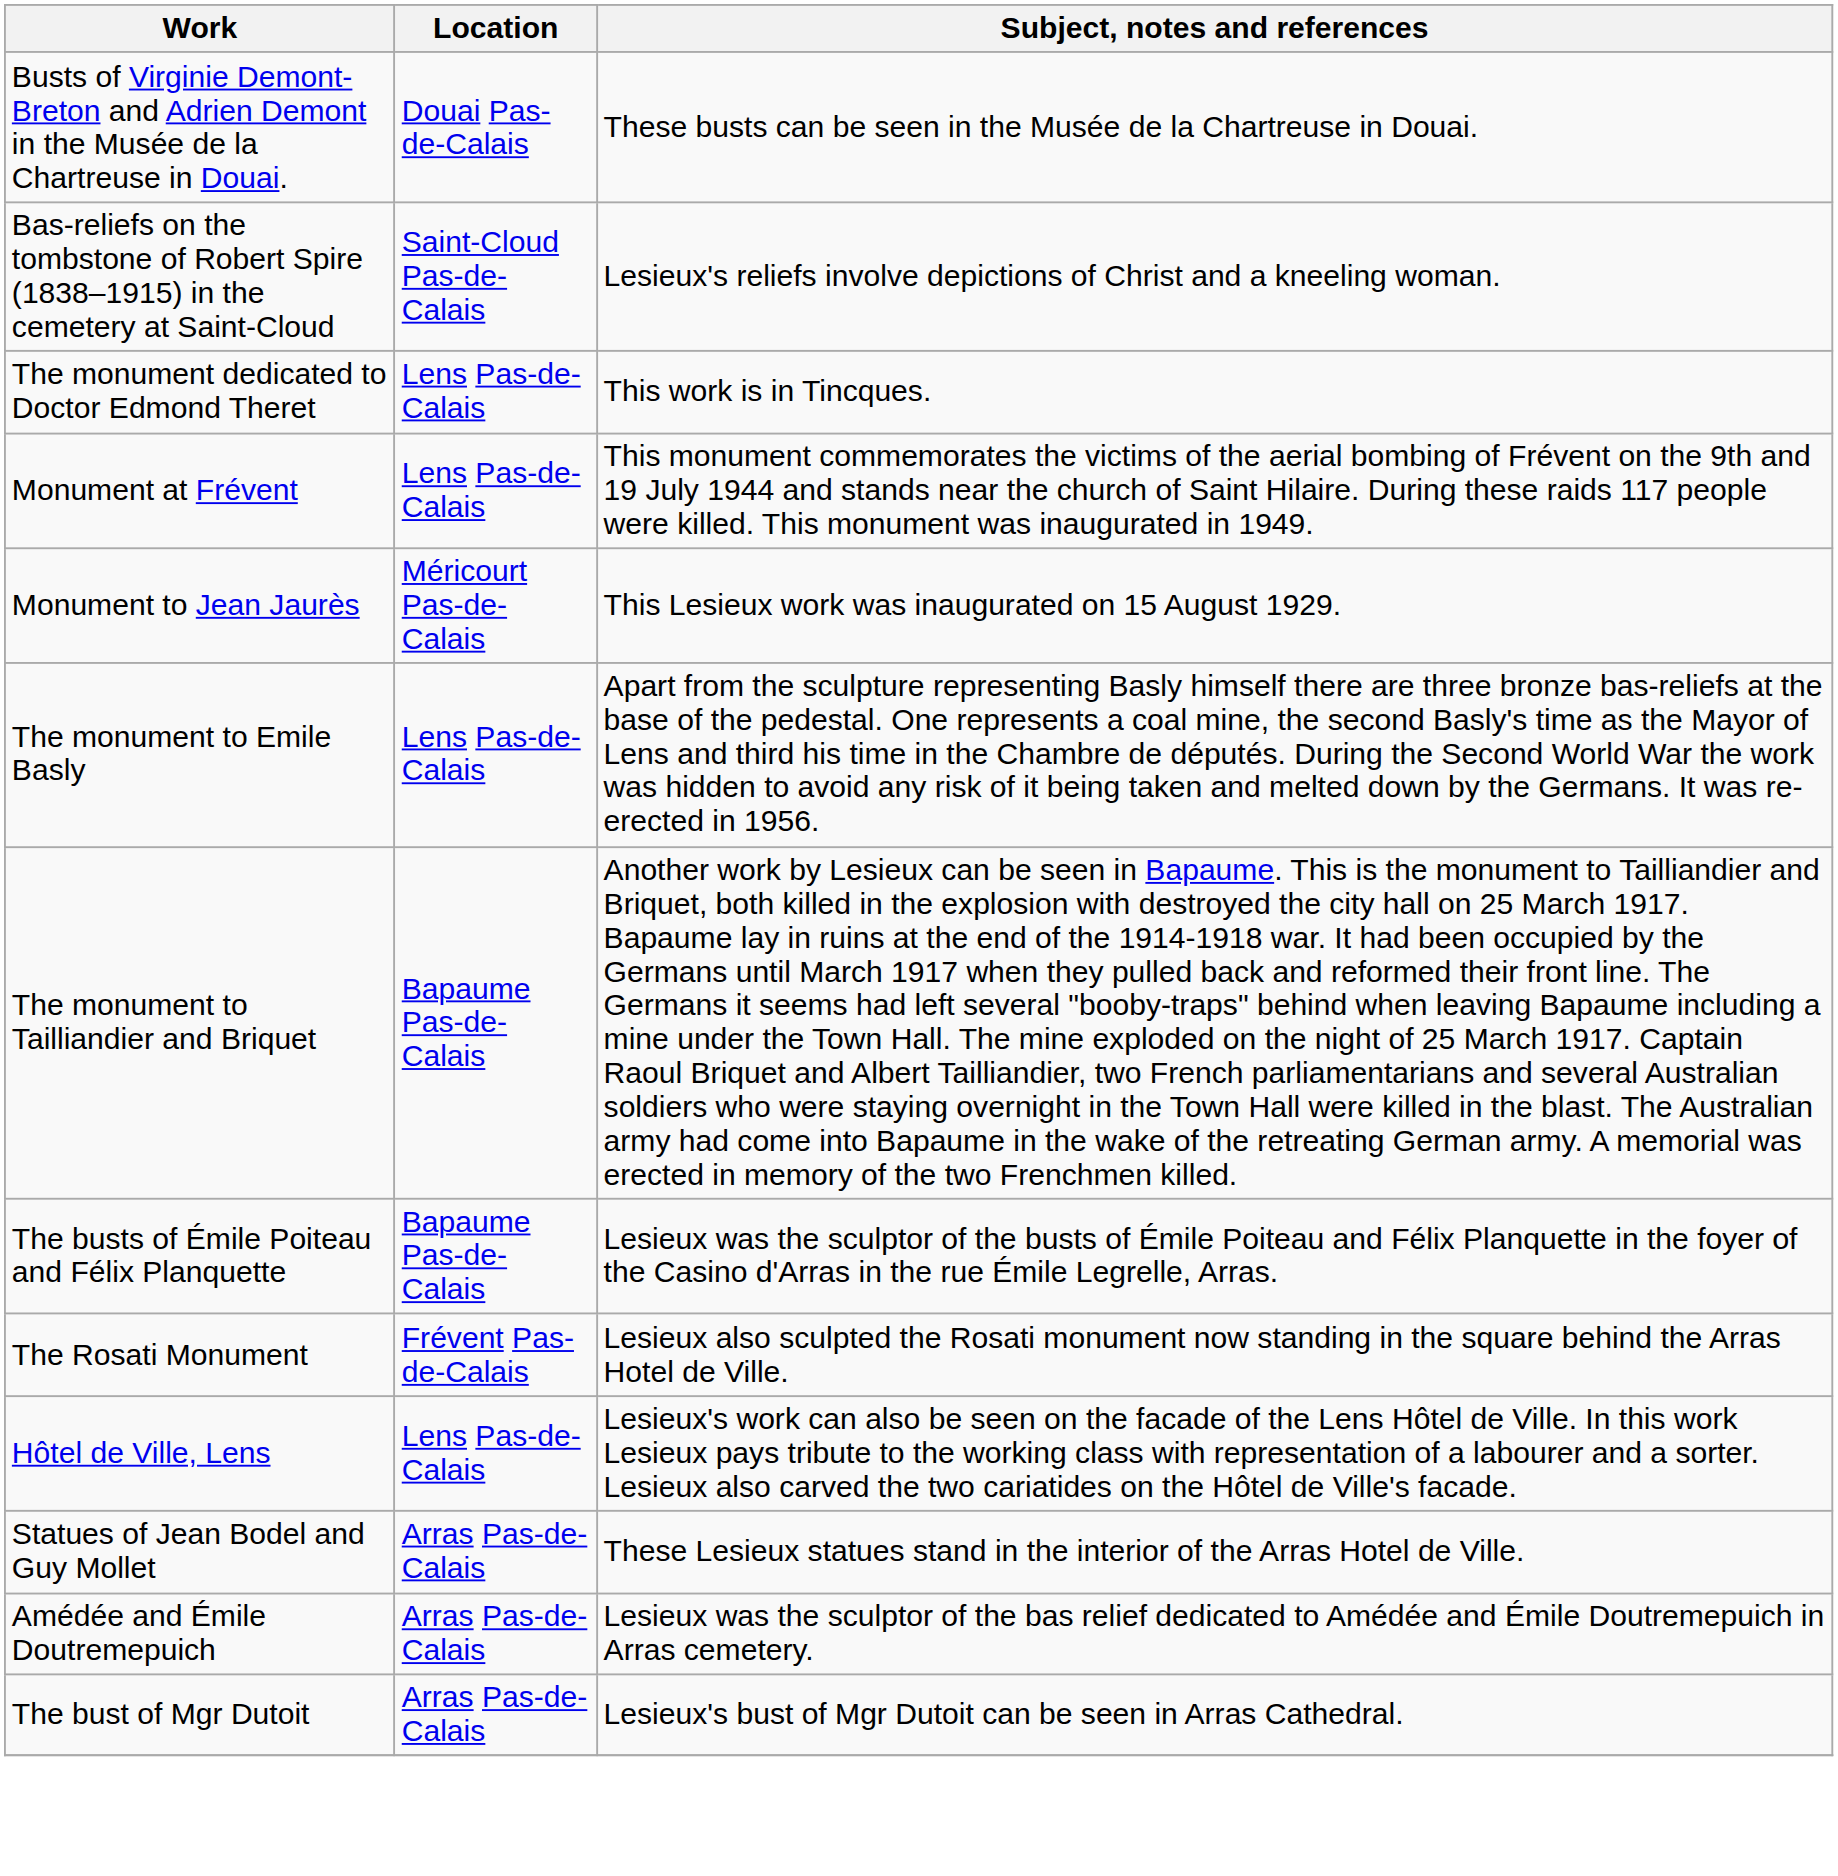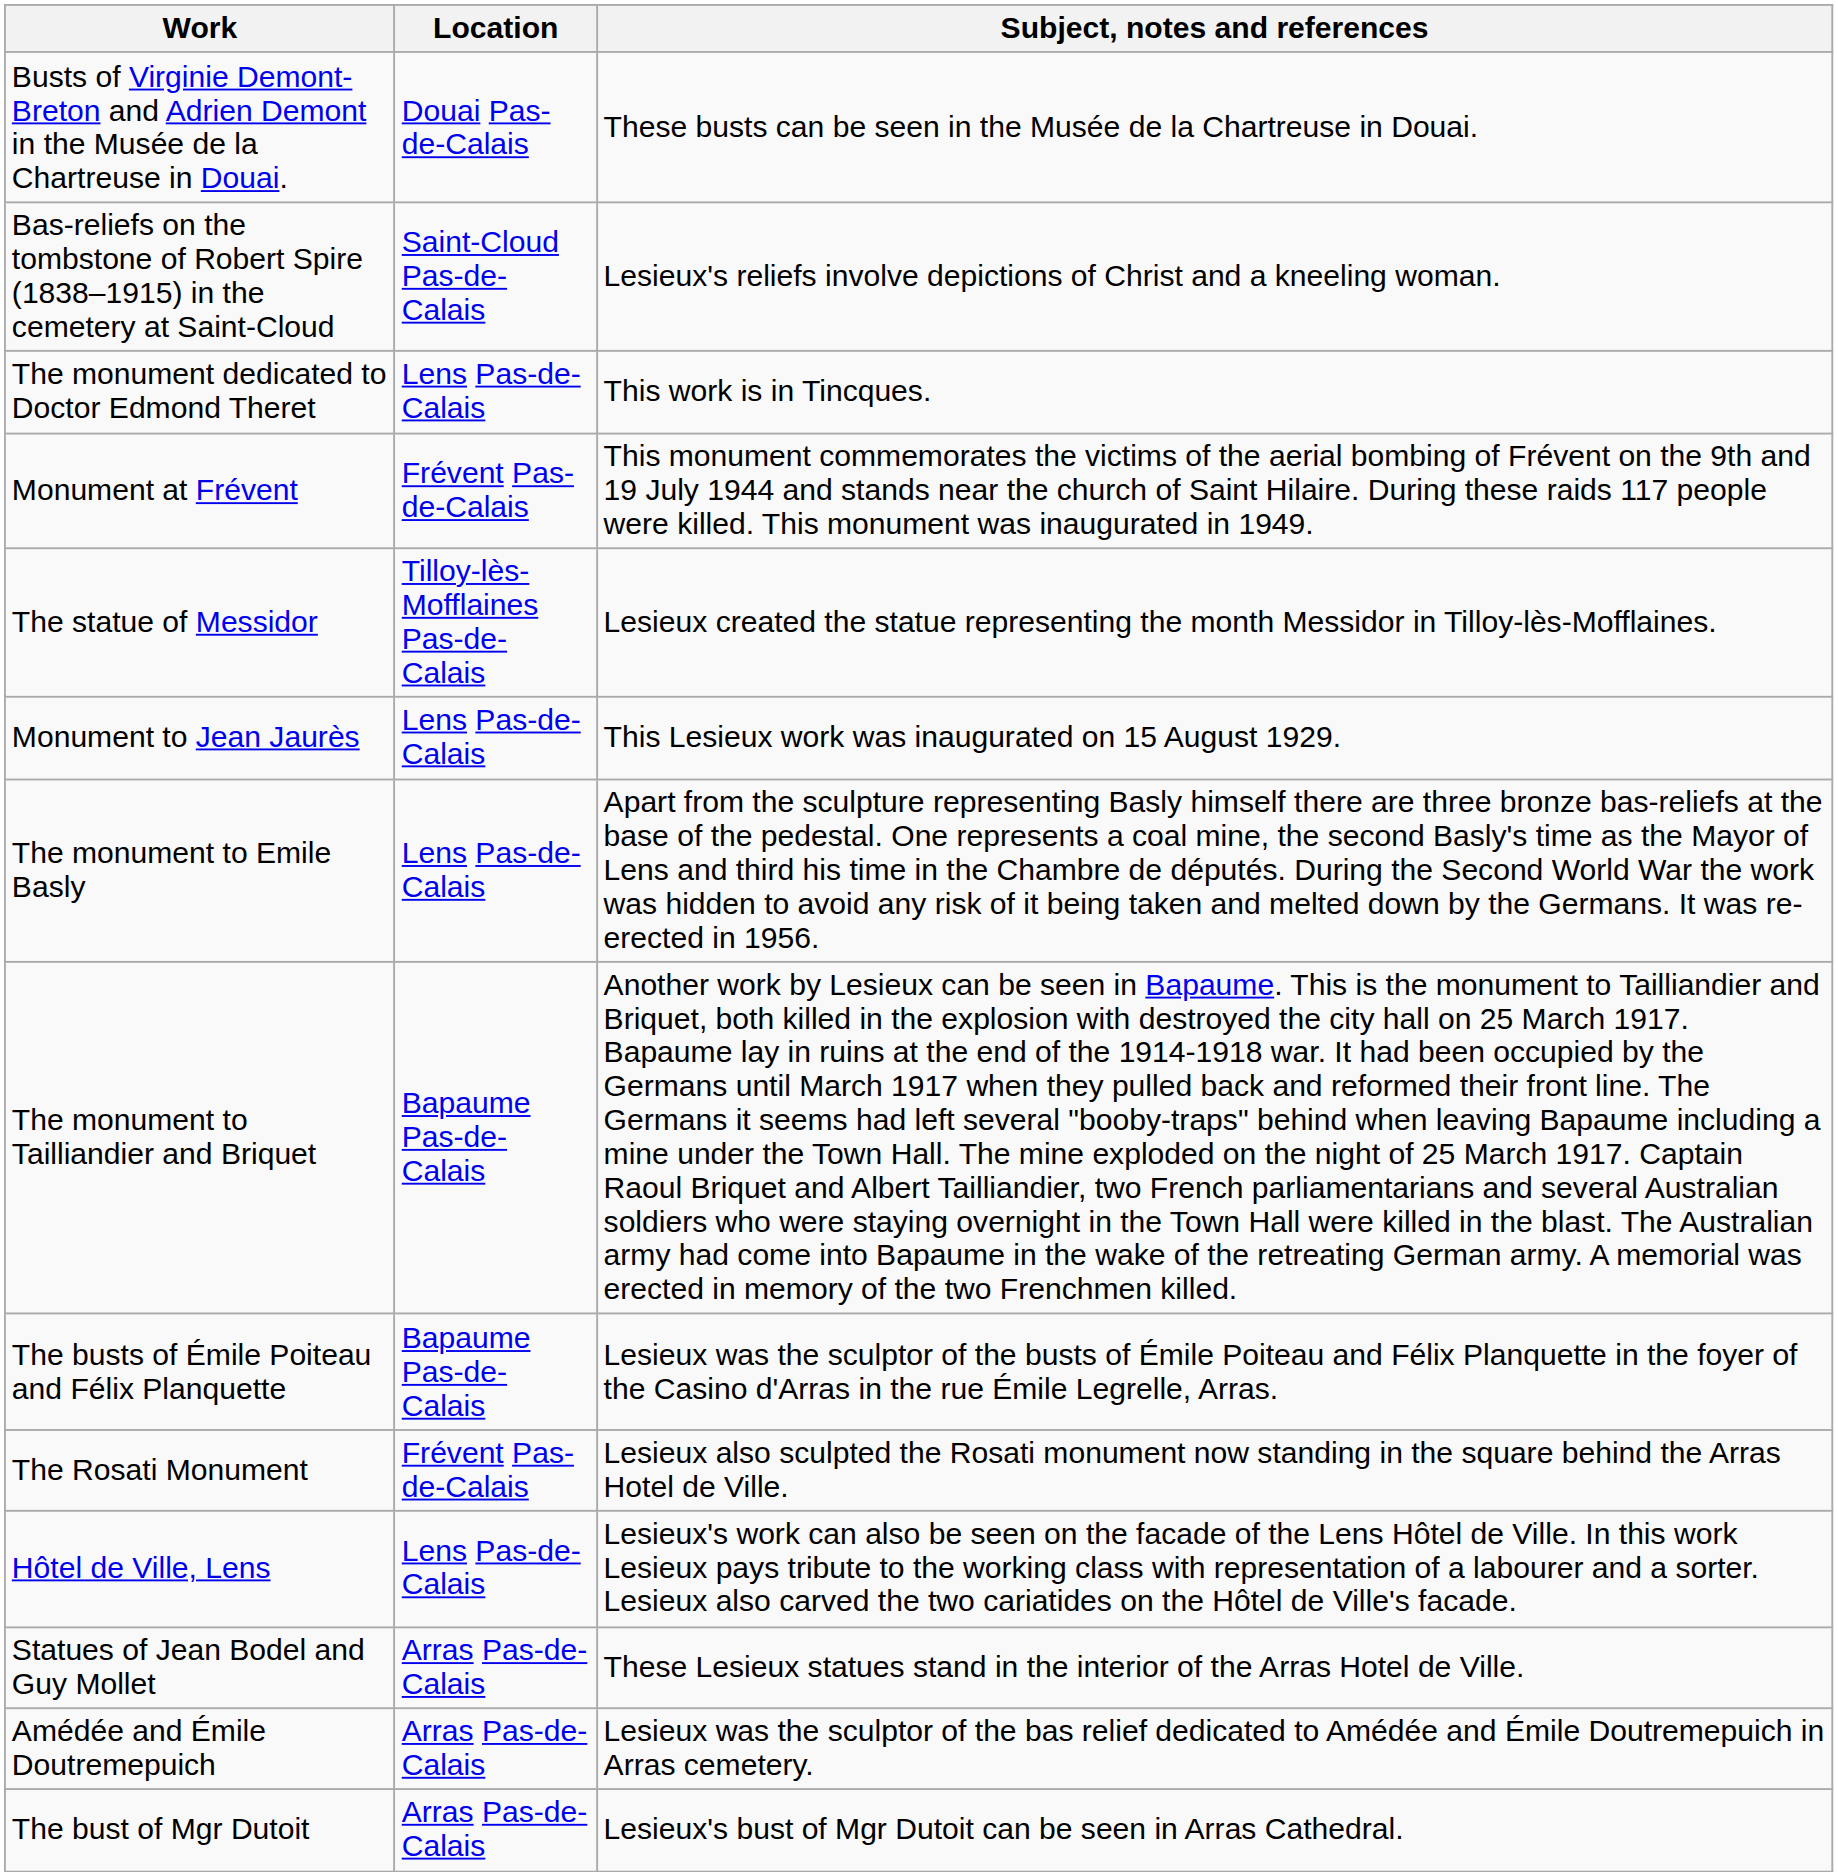Monument at Frévent | Location: Lens Pas-de-Calais -> Frévent Pas-de-Calais
+ row: The statue of Messidor | Tilloy-lès-Mofflaines Pas-de-Calais | Lesieux created the statue representing the month Messidor in Tilloy-lès-Mofflaines.
Monument to Jean Jaurès | Location: Méricourt Pas-de-Calais -> Lens Pas-de-Calais
